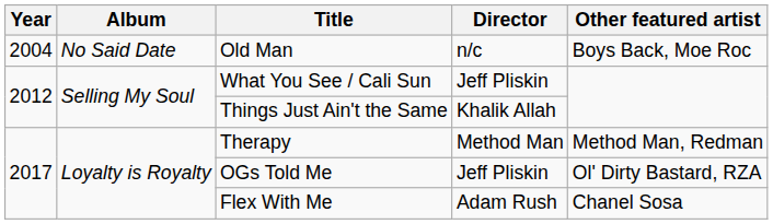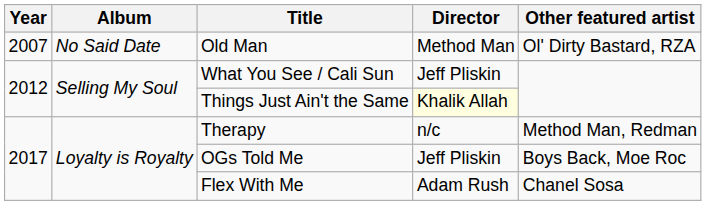Old Man | Year: 2004 -> 2007
Old Man | Director: n/c -> Method Man
Old Man | Other featured artist: Boys Back, Moe Roc -> Ol' Dirty Bastard, RZA
Things Just Ain't the Same | Director: no background -> lightyellow background
Therapy | Director: Method Man -> n/c
OGs Told Me | Other featured artist: Ol' Dirty Bastard, RZA -> Boys Back, Moe Roc
